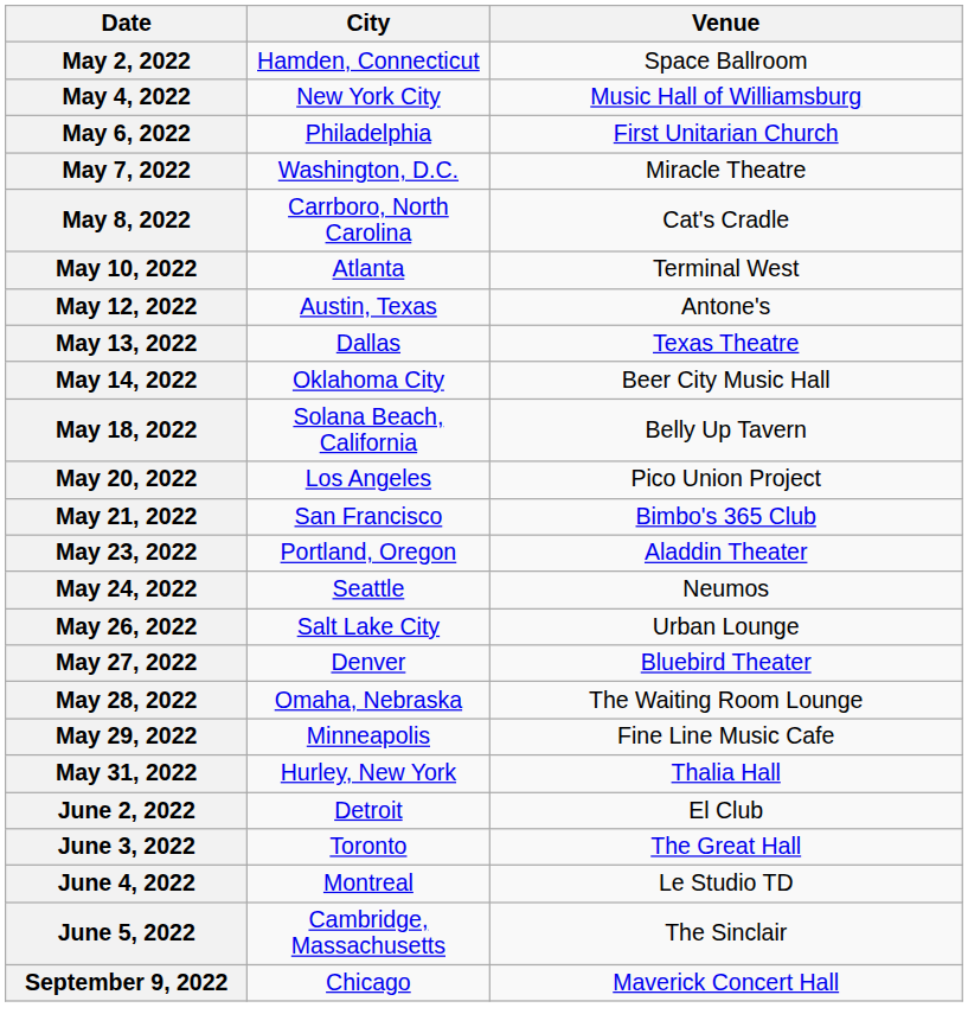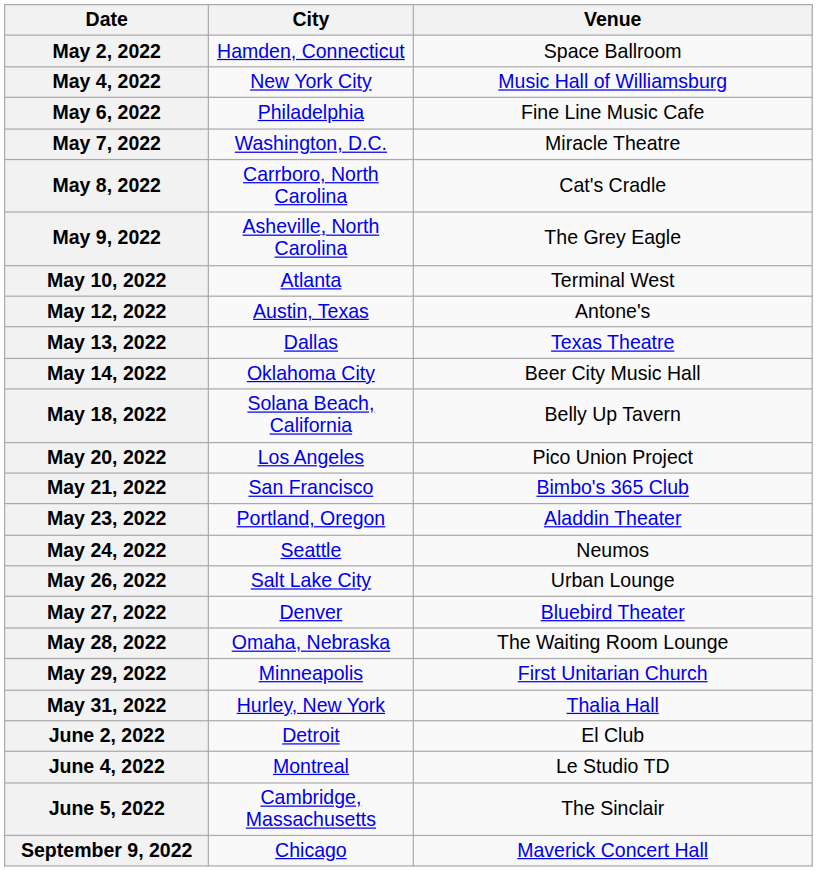May 6, 2022 | Venue: First Unitarian Church -> Fine Line Music Cafe
+ row: May 9, 2022 | Asheville, North Carolina | The Grey Eagle
May 29, 2022 | Venue: Fine Line Music Cafe -> First Unitarian Church
- row: June 3, 2022 | Toronto | The Great Hall
